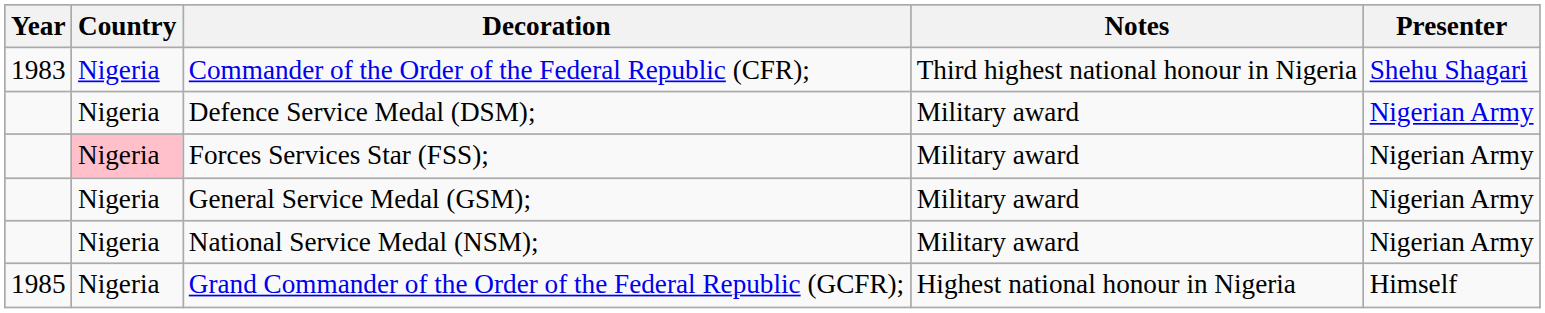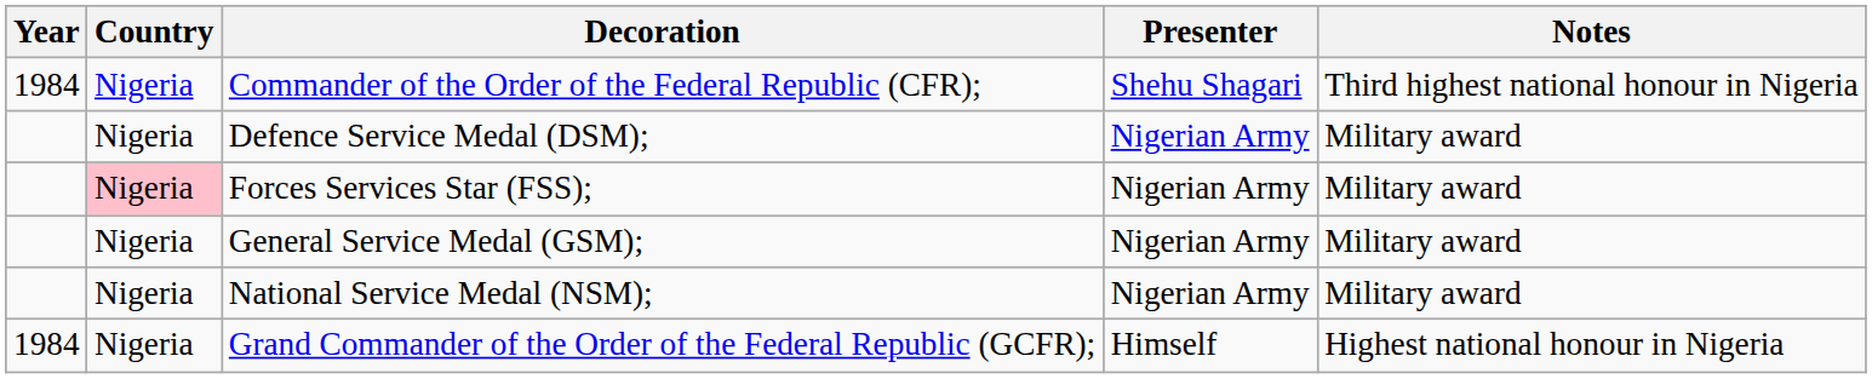columns swapped: Presenter <-> Notes
Commander of the Order of the Federal Republic (CFR); | Year: 1983 -> 1984
Grand Commander of the Order of the Federal Republic (GCFR); | Year: 1985 -> 1984
